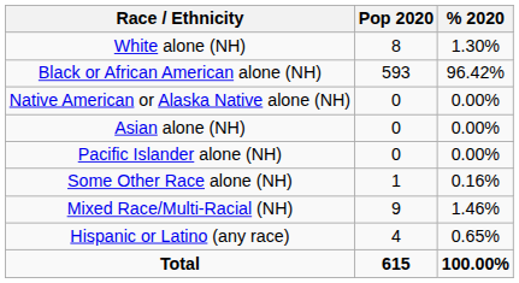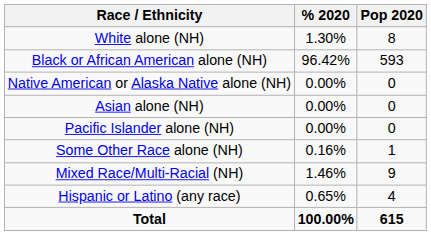columns swapped: Pop 2020 <-> % 2020
